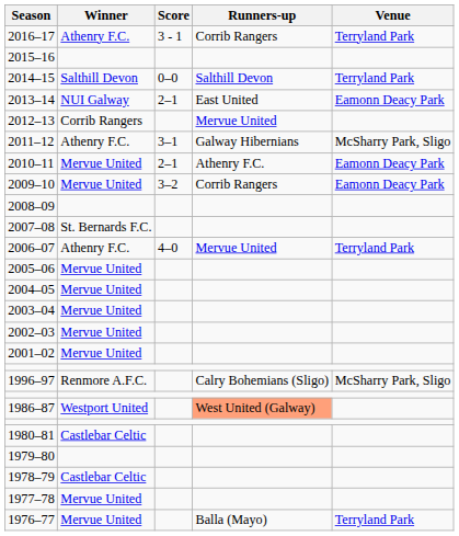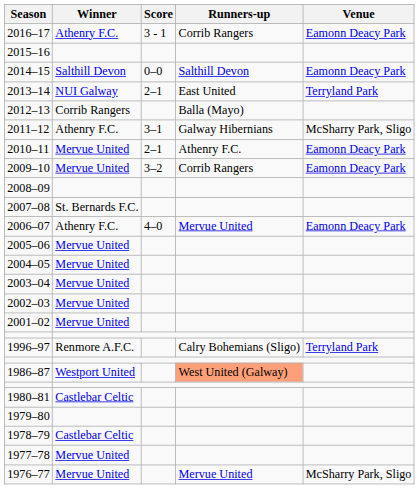2016–17 | Venue: Terryland Park -> Eamonn Deacy Park
2014–15 | Venue: Terryland Park -> Eamonn Deacy Park
2013–14 | Venue: Eamonn Deacy Park -> Terryland Park
2012–13 | Runners-up: Mervue United -> Balla (Mayo)
2006–07 | Venue: Terryland Park -> Eamonn Deacy Park
1996–97 | Venue: McSharry Park, Sligo -> Terryland Park
1976–77 | Runners-up: Balla (Mayo) -> Mervue United
1976–77 | Venue: Terryland Park -> McSharry Park, Sligo
